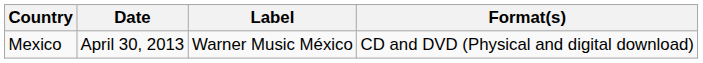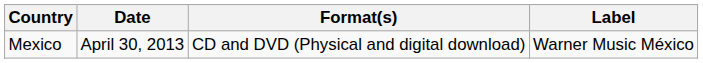columns swapped: Label <-> Format(s)
